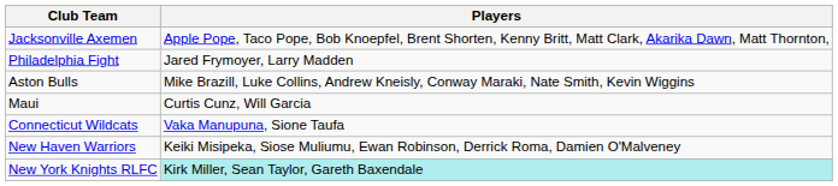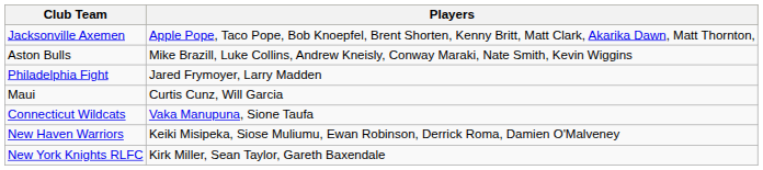rows swapped: Philadelphia Fight <-> Aston Bulls
New York Knights RLFC | Players: paleturquoise background -> no background
